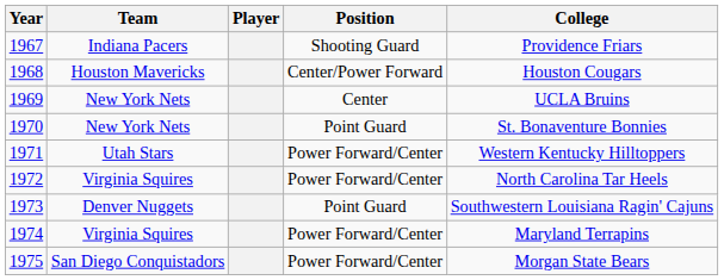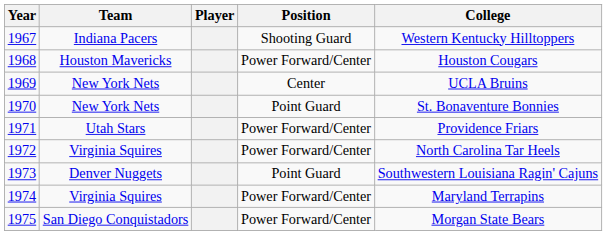1967 | College: Providence Friars -> Western Kentucky Hilltoppers
1968 | Position: Center/Power Forward -> Power Forward/Center
1971 | College: Western Kentucky Hilltoppers -> Providence Friars
